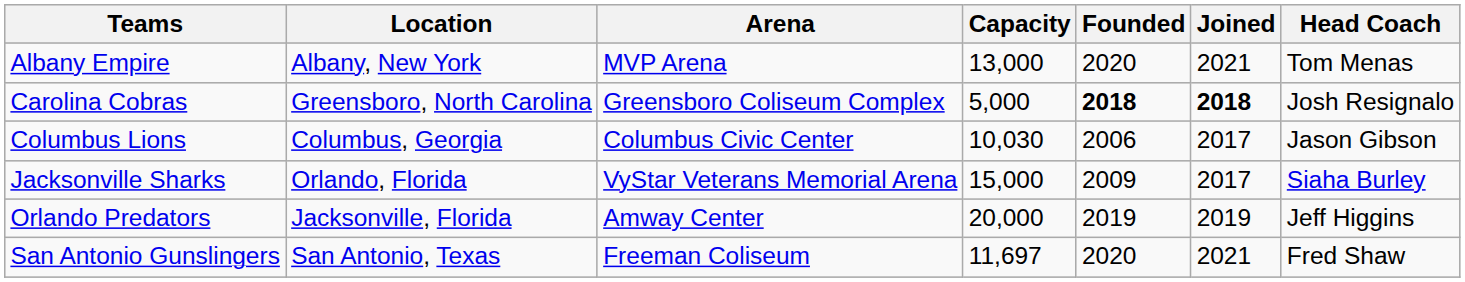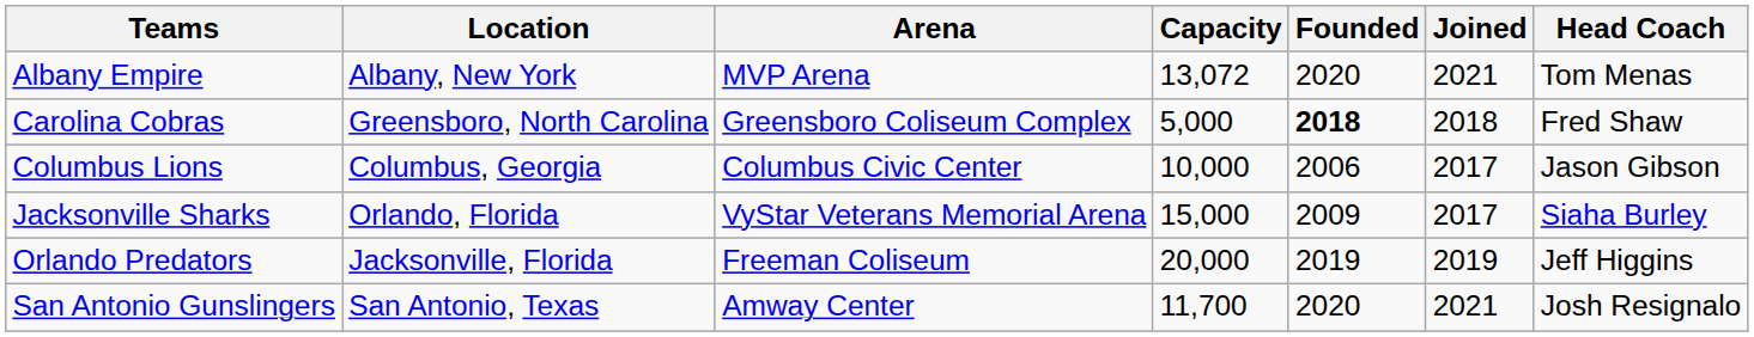Albany Empire | Capacity: 13,000 -> 13,072
Carolina Cobras | Joined: bold -> normal
Carolina Cobras | Head Coach: Josh Resignalo -> Fred Shaw
Columbus Lions | Capacity: 10,030 -> 10,000
Orlando Predators | Arena: Amway Center -> Freeman Coliseum
San Antonio Gunslingers | Arena: Freeman Coliseum -> Amway Center
San Antonio Gunslingers | Capacity: 11,697 -> 11,700
San Antonio Gunslingers | Head Coach: Fred Shaw -> Josh Resignalo
